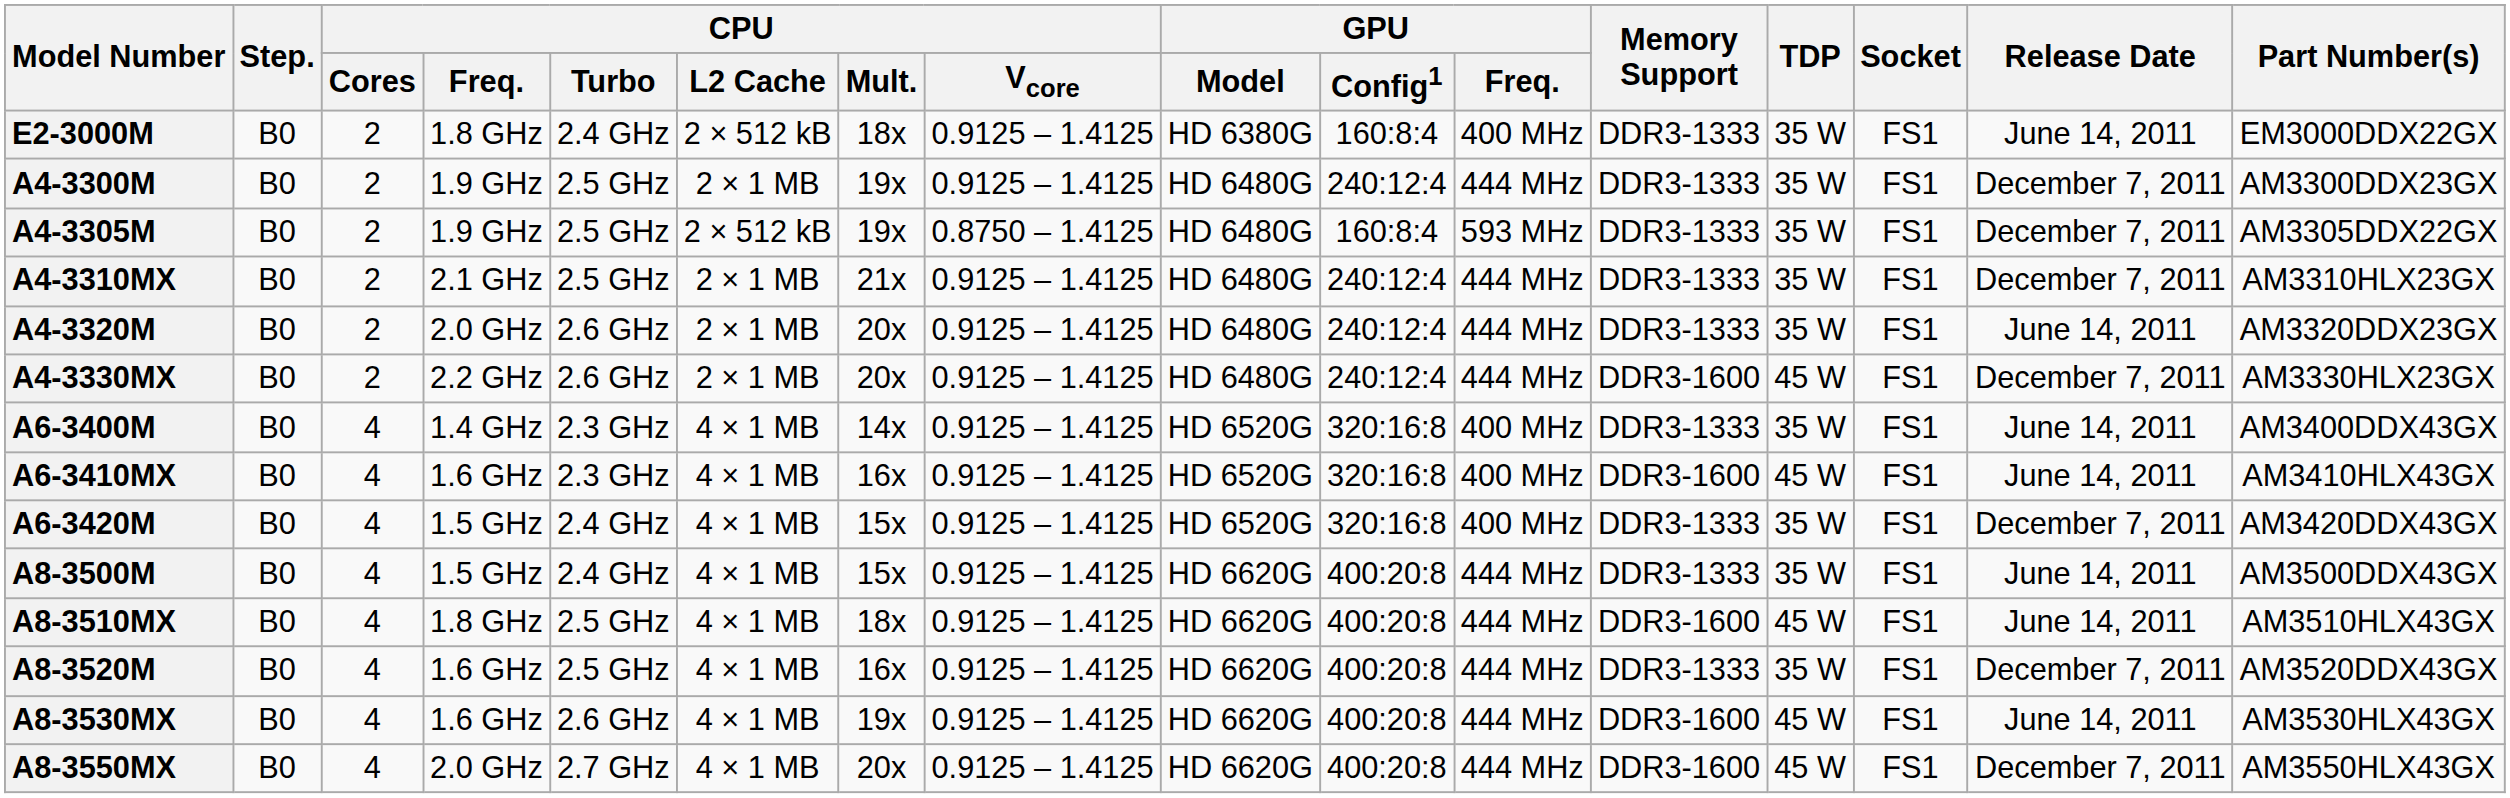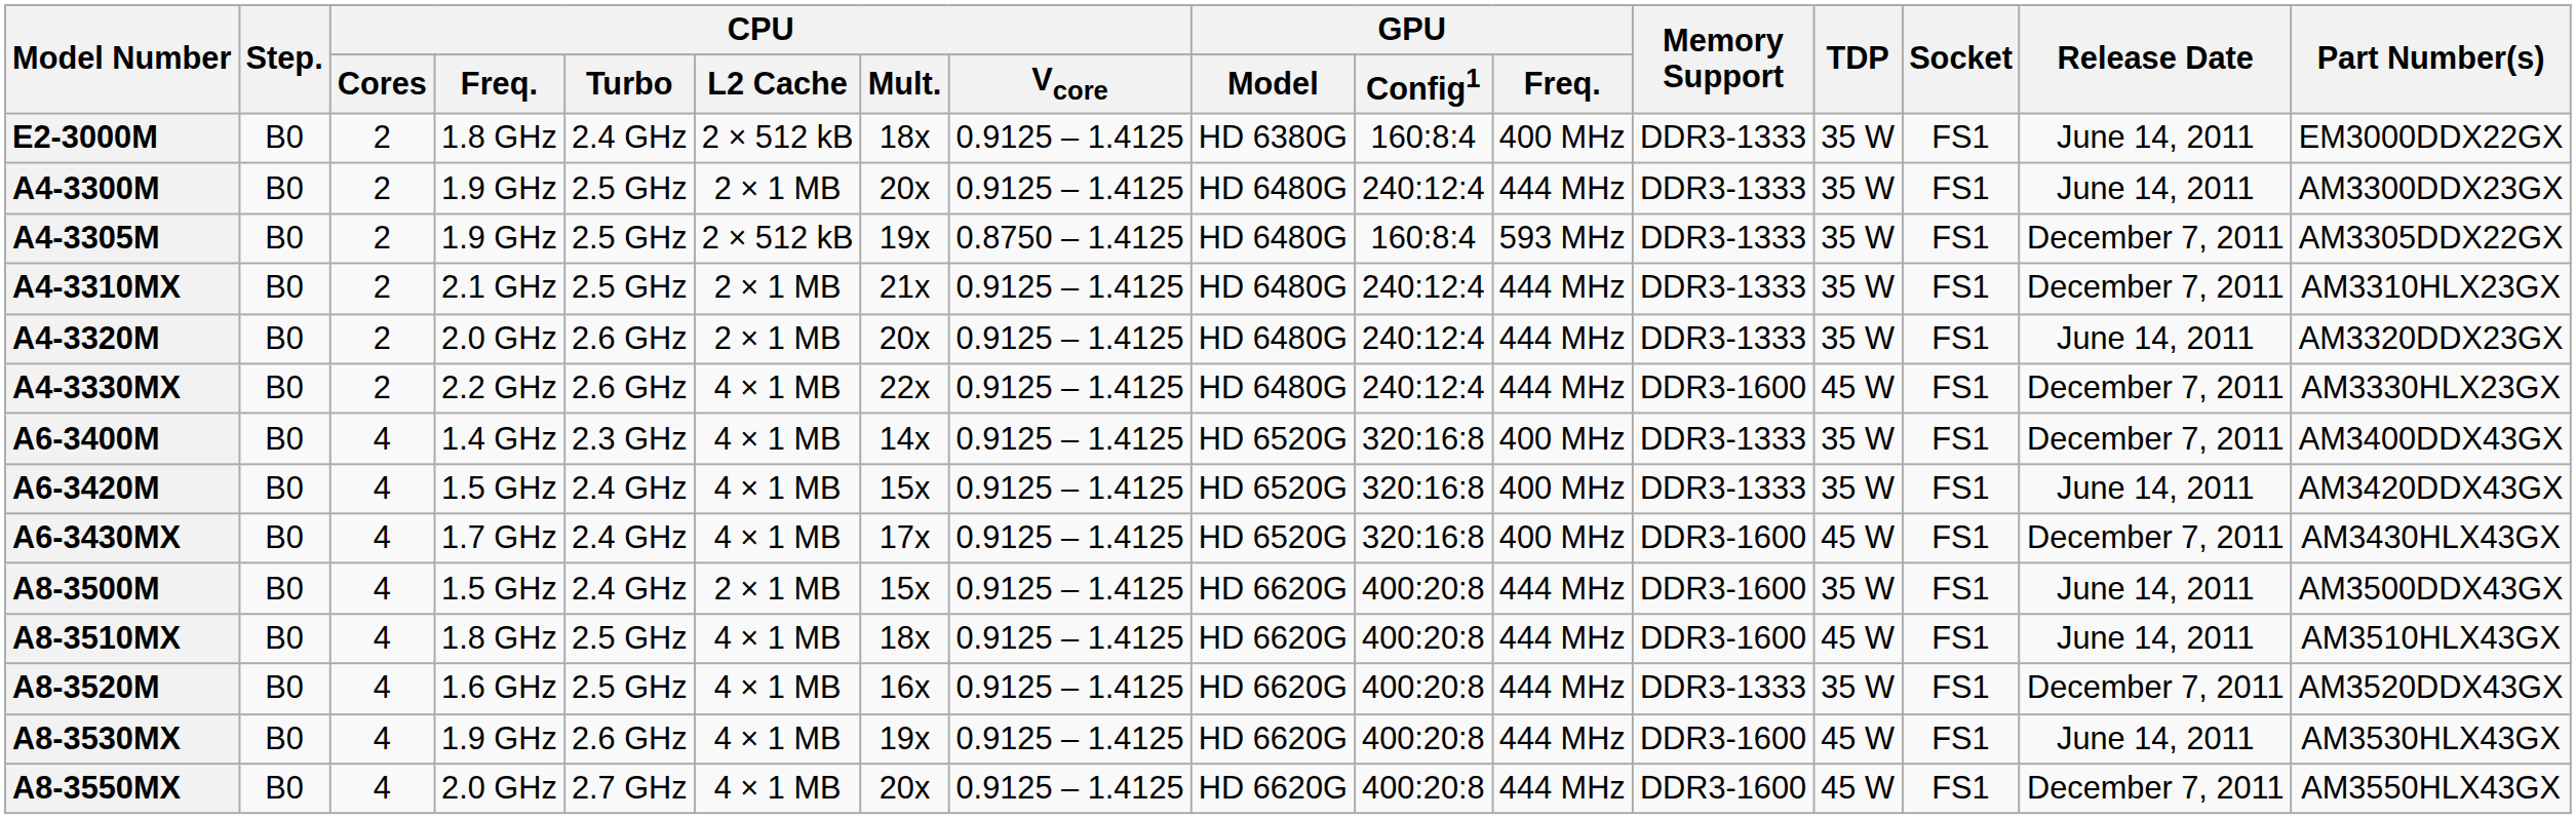A4-3300M | CPU / Mult.: 19x -> 20x
A4-3300M | Release Date: December 7, 2011 -> June 14, 2011
A4-3330MX | CPU / L2 Cache: 2 × 1 MB -> 4 × 1 MB
A4-3330MX | CPU / Mult.: 20x -> 22x
A6-3400M | Release Date: June 14, 2011 -> December 7, 2011
- row: A6-3410MX | B0 | 4 | 1.6 GHz | 2.3 GHz | 4 × 1 MB | 16x | 0.9125 – 1.4125 | HD 6520G | 320:16:8 | 400 MHz | DDR3-1600 | 45 W | FS1 | June 14, 2011 | AM3410HLX43GX
A6-3420M | Release Date: December 7, 2011 -> June 14, 2011
+ row: A6-3430MX | B0 | 4 | 1.7 GHz | 2.4 GHz | 4 × 1 MB | 17x | 0.9125 – 1.4125 | HD 6520G | 320:16:8 | 400 MHz | DDR3-1600 | 45 W | FS1 | December 7, 2011 | AM3430HLX43GX
A8-3500M | CPU / L2 Cache: 4 × 1 MB -> 2 × 1 MB
A8-3500M | Memory Support: DDR3-1333 -> DDR3-1600
A8-3530MX | CPU / Freq.: 1.6 GHz -> 1.9 GHz
